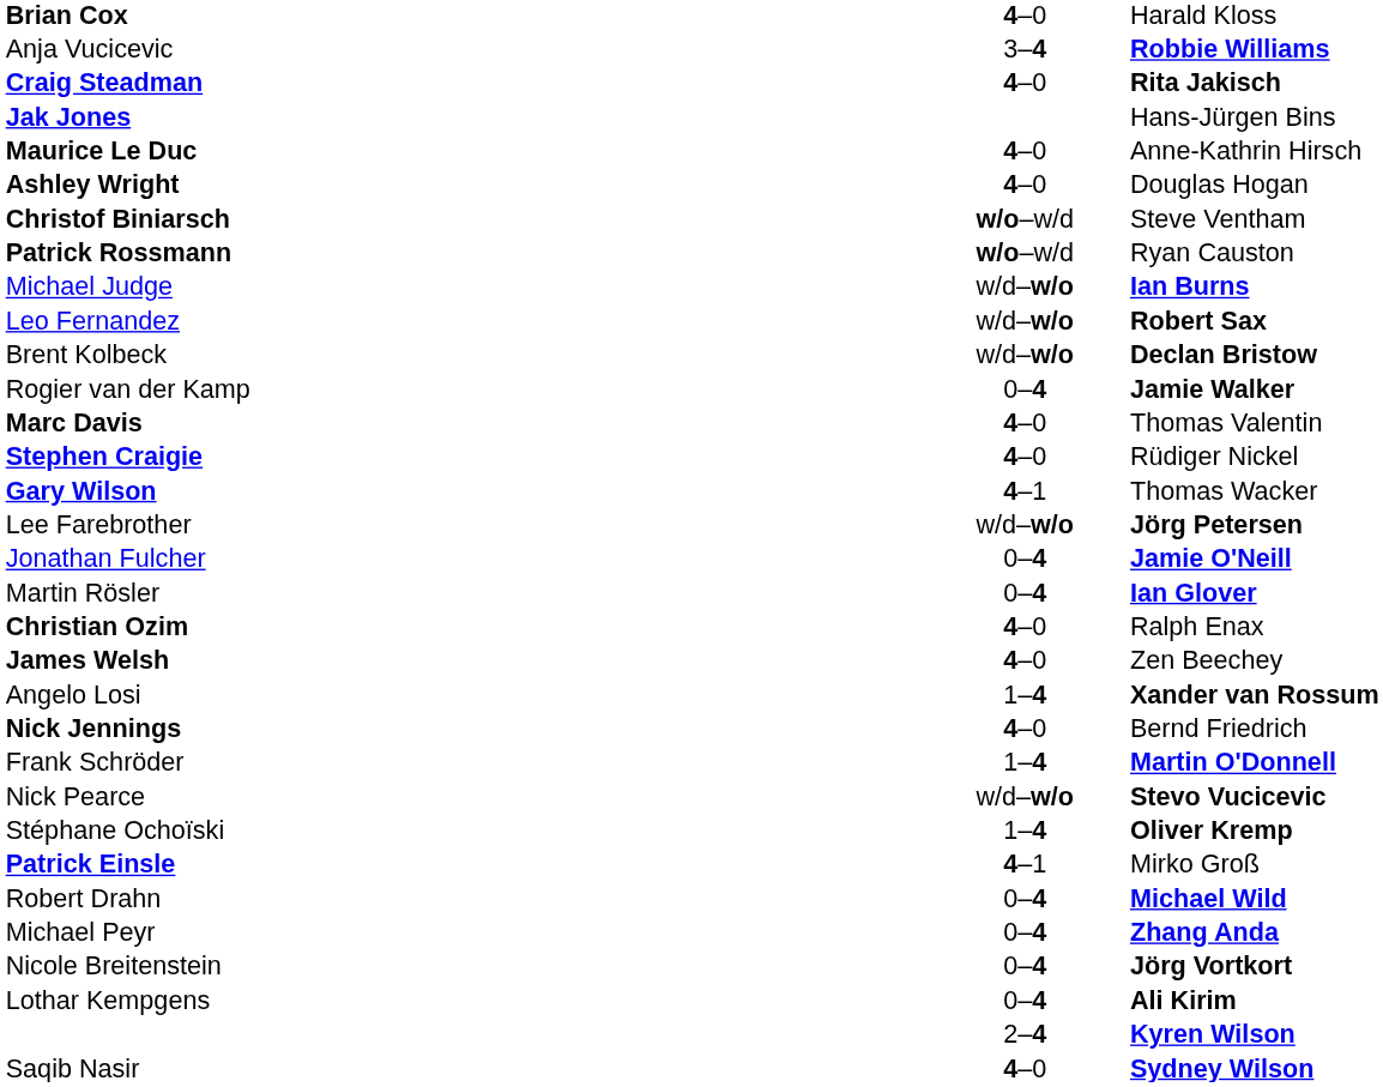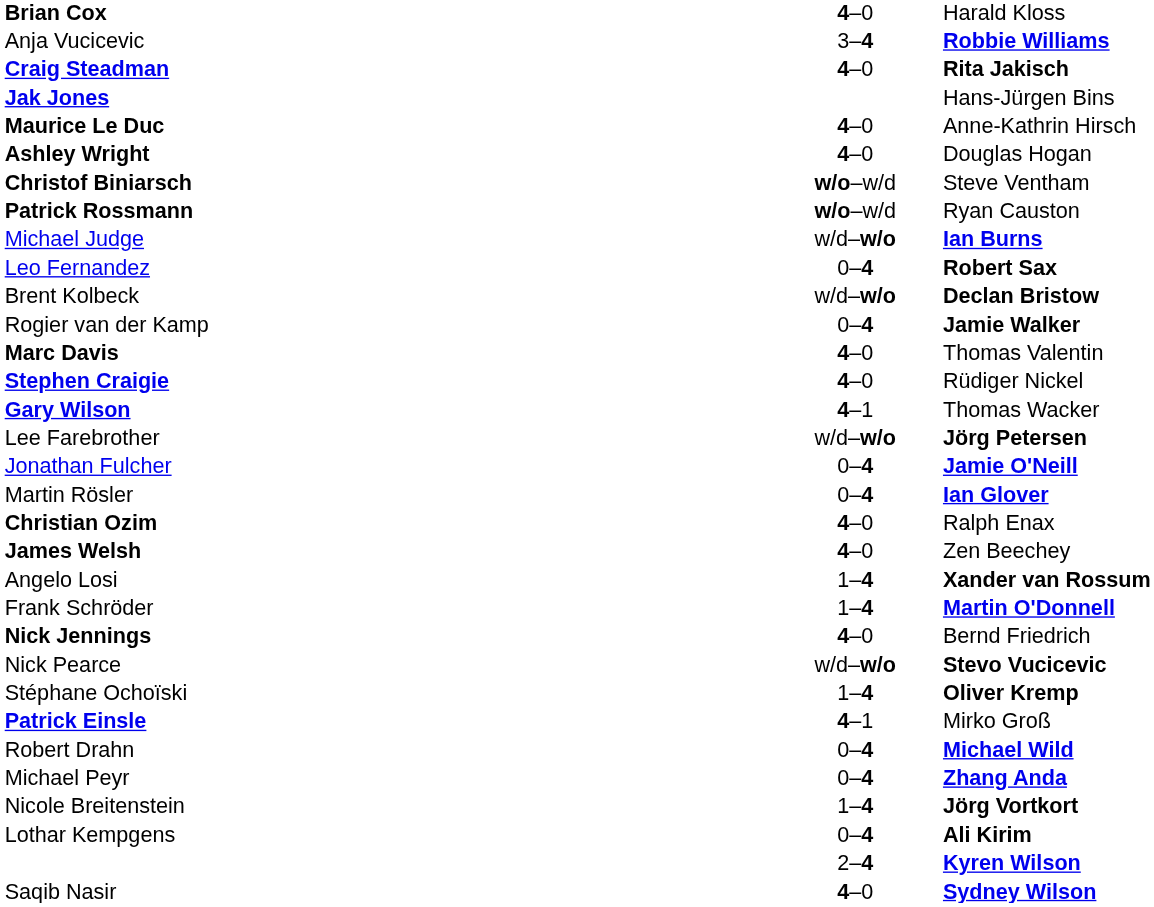Leo Fernandez | column 2: w/d–w/o -> 0–4
rows swapped: Frank Schröder <-> Nick Jennings
Nicole Breitenstein | column 2: 0–4 -> 1–4
